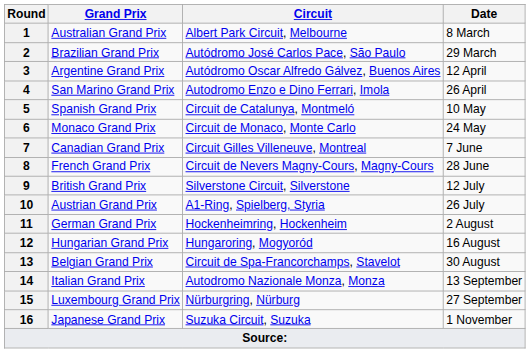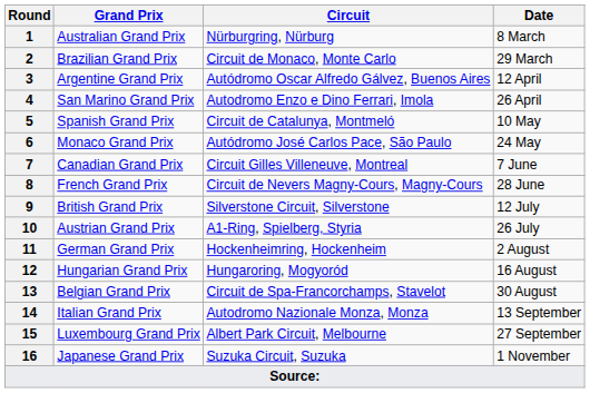1 | Circuit: Albert Park Circuit, Melbourne -> Nürburgring, Nürburg
2 | Circuit: Autódromo José Carlos Pace, São Paulo -> Circuit de Monaco, Monte Carlo
6 | Circuit: Circuit de Monaco, Monte Carlo -> Autódromo José Carlos Pace, São Paulo
15 | Circuit: Nürburgring, Nürburg -> Albert Park Circuit, Melbourne
